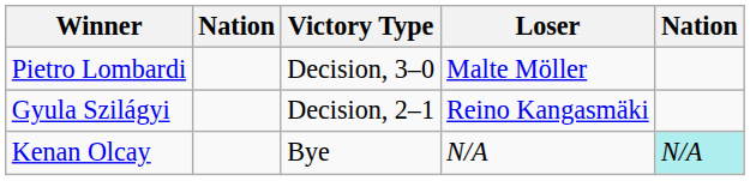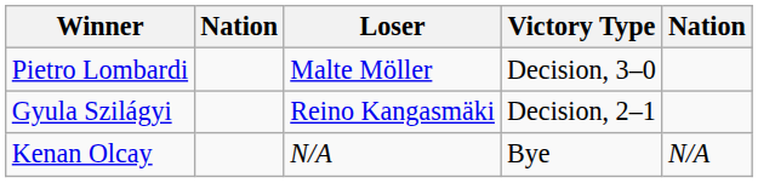columns swapped: Victory Type <-> Loser
Kenan Olcay | column 5: paleturquoise background -> no background
